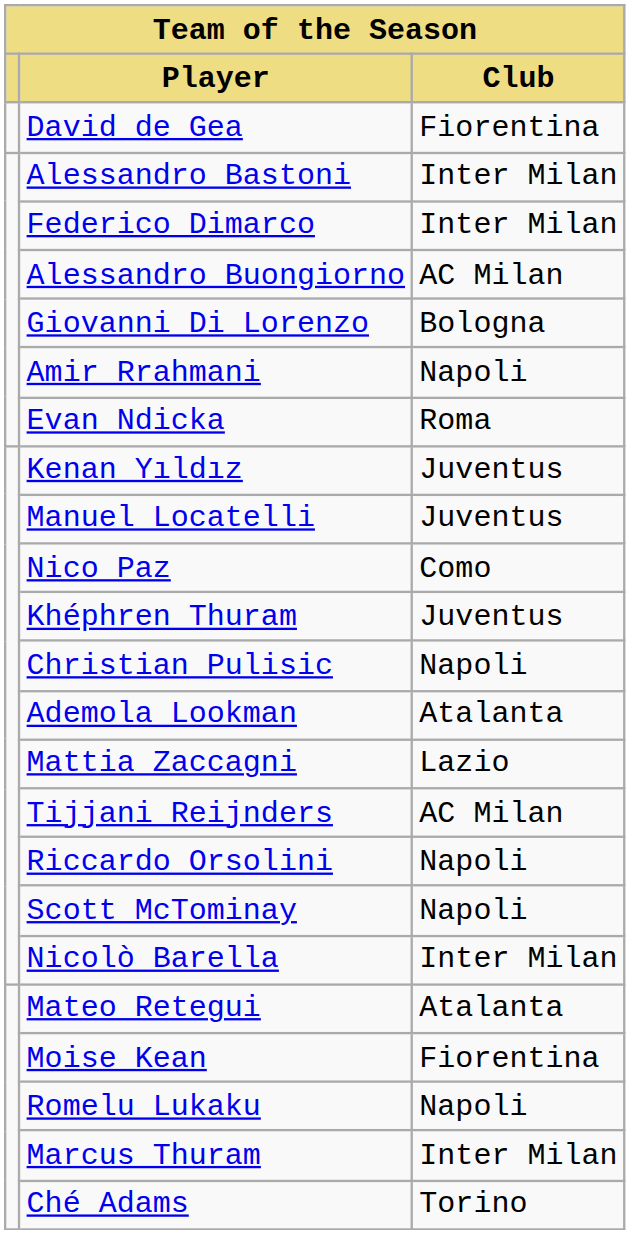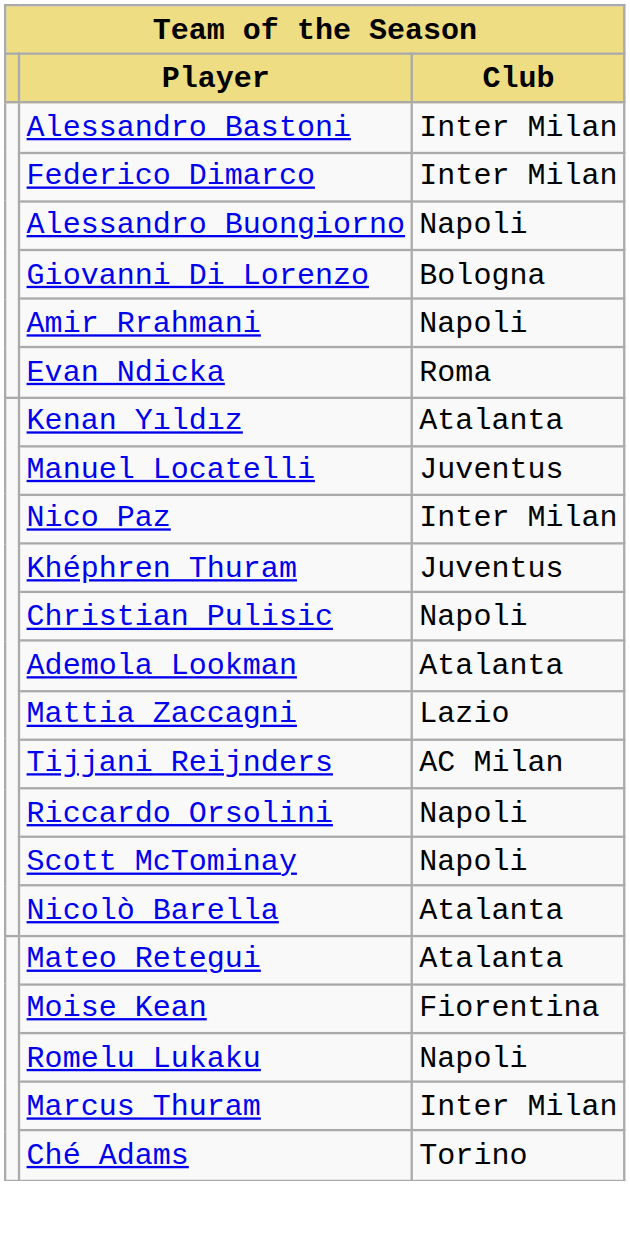- row: David de Gea | Fiorentina
Alessandro Buongiorno | Club: AC Milan -> Napoli
Kenan Yıldız | Club: Juventus -> Atalanta
Nico Paz | Club: Como -> Inter Milan
Nicolò Barella | Club: Inter Milan -> Atalanta
